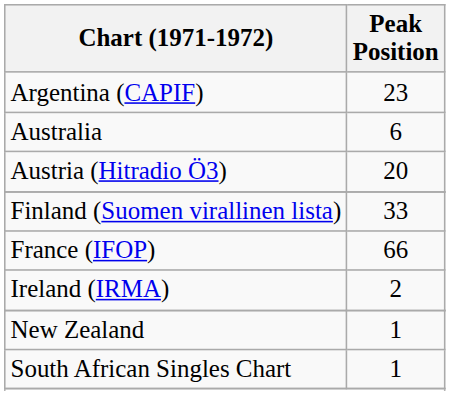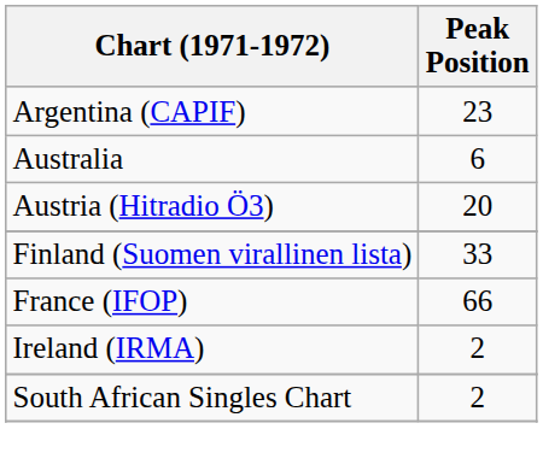- row: New Zealand | 1
South African Singles Chart | Peak Position: 1 -> 2
